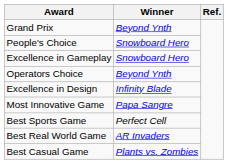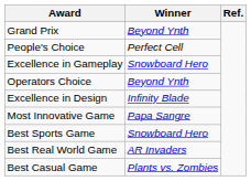People's Choice | Winner: Snowboard Hero -> Perfect Cell
Best Sports Game | Winner: Perfect Cell -> Snowboard Hero
